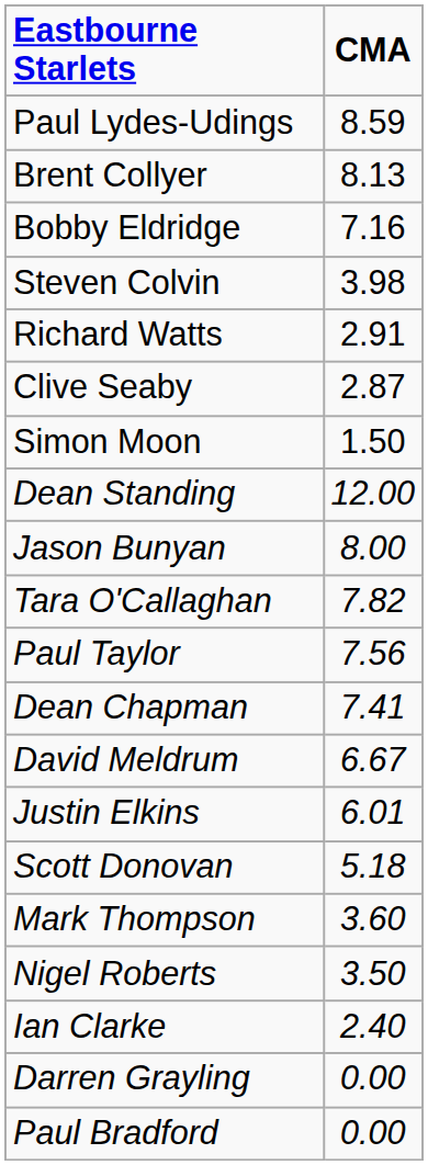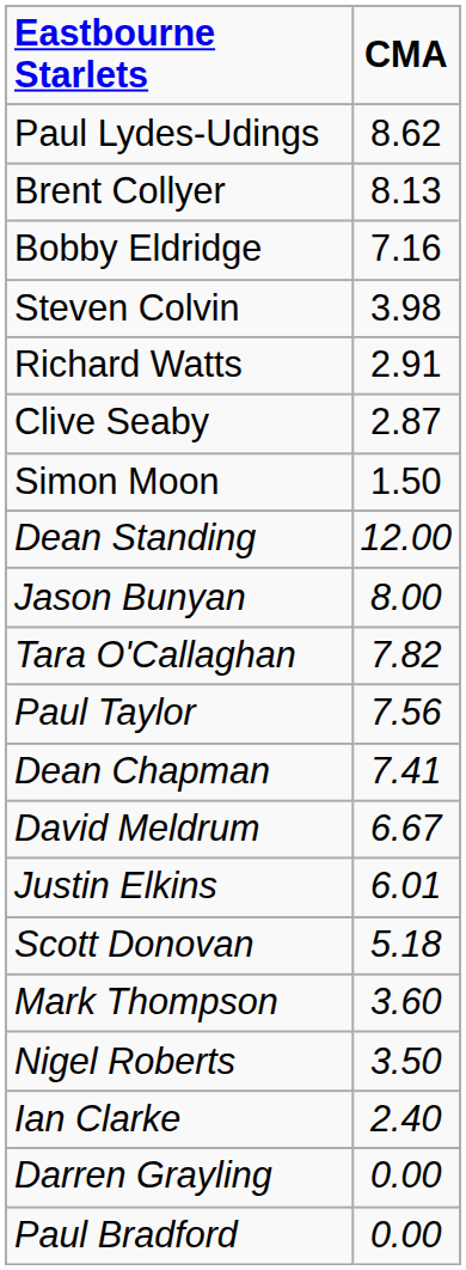Paul Lydes-Udings | CMA: 8.59 -> 8.62
